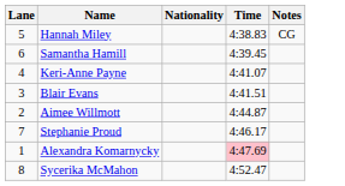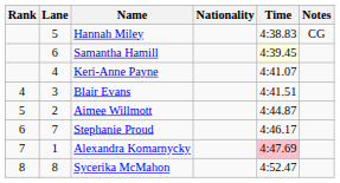+ column: Rank | 4 | 5 | 6 | 7 | 8
Samantha Hamill | Time: no background -> lightyellow background
